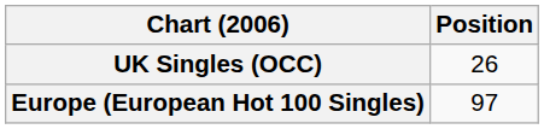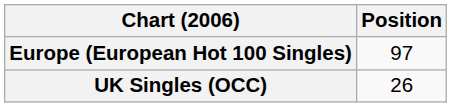rows swapped: Europe (European Hot 100 Singles) <-> UK Singles (OCC)
